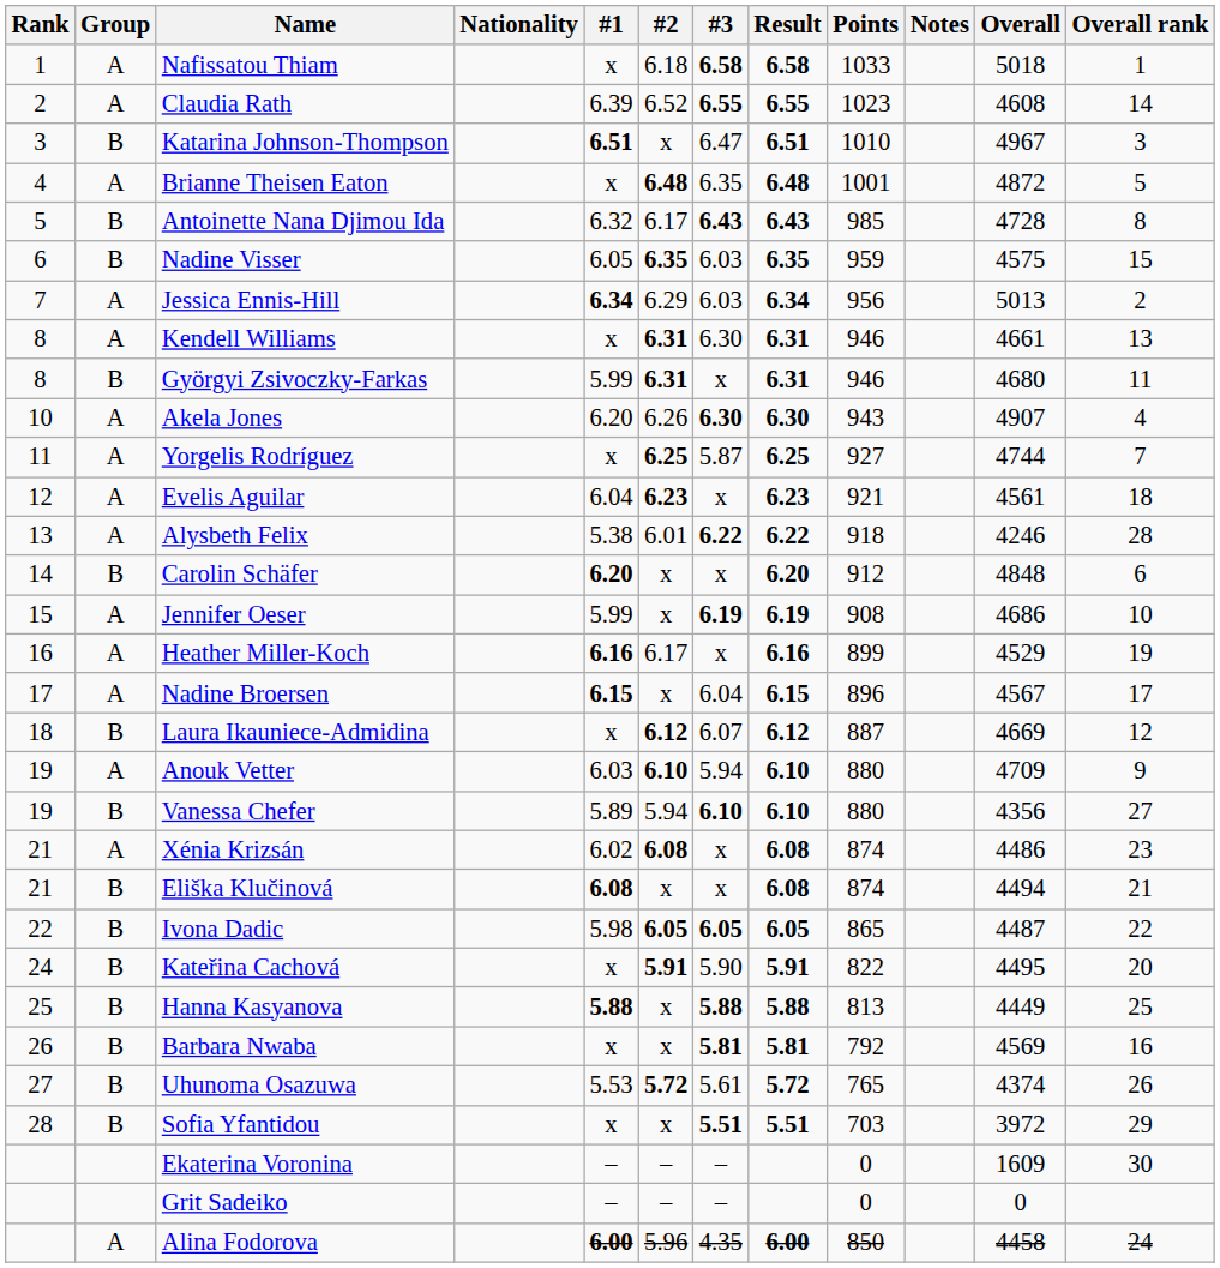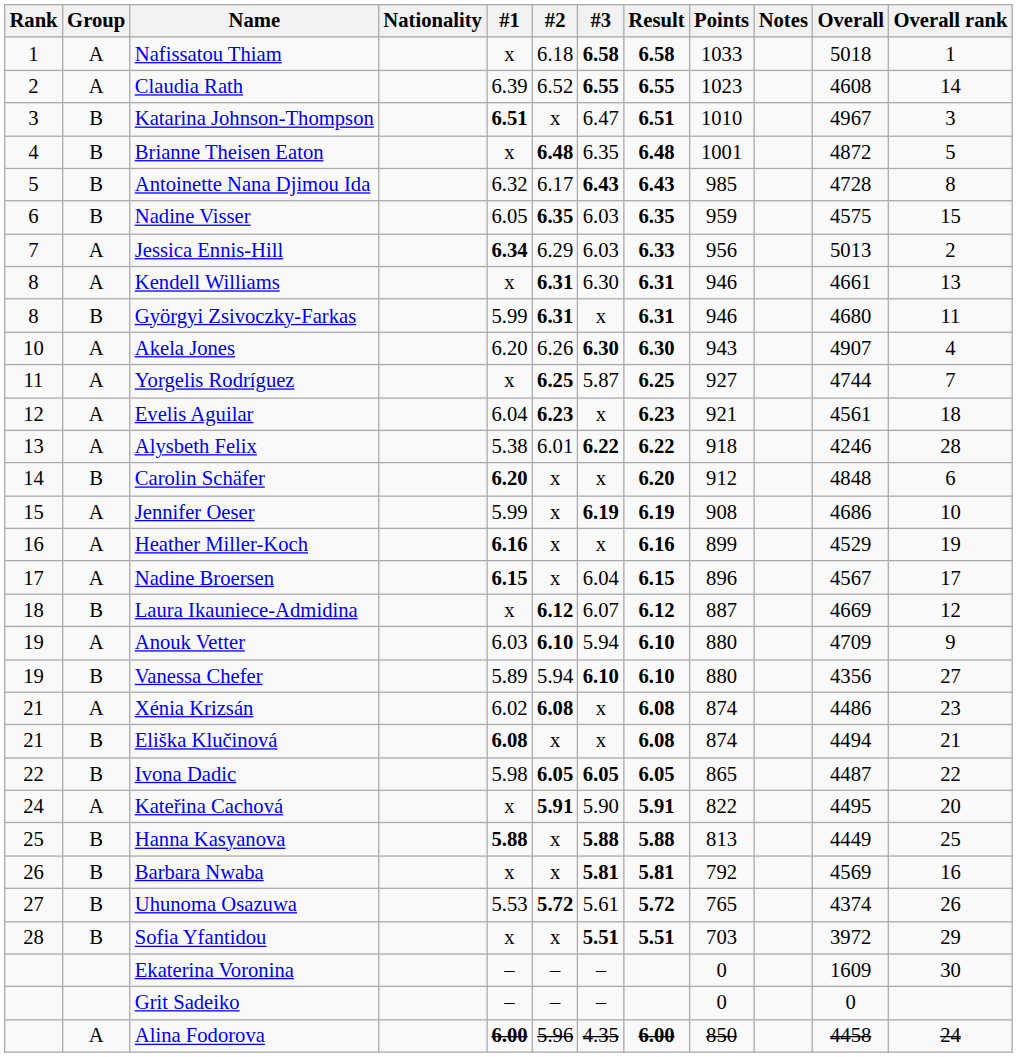Brianne Theisen Eaton | Group: A -> B
Jessica Ennis-Hill | Result: 6.34 -> 6.33
Heather Miller-Koch | #2: 6.17 -> x
Kateřina Cachová | Group: B -> A
